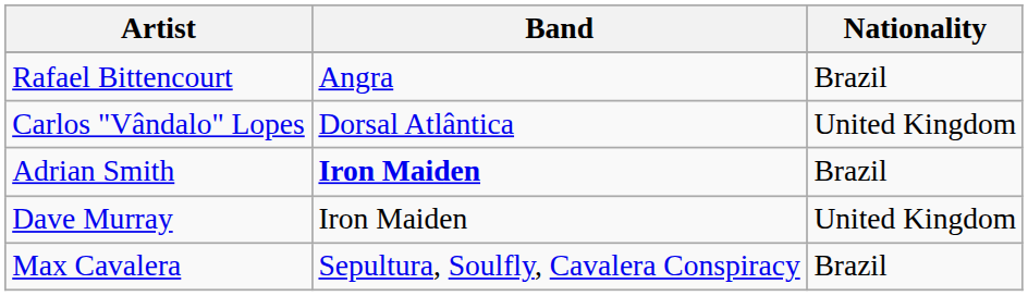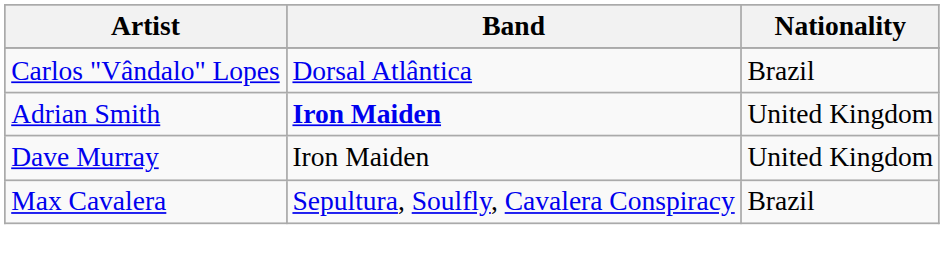- row: Rafael Bittencourt | Angra | Brazil
Carlos "Vândalo" Lopes | Nationality: United Kingdom -> Brazil
Adrian Smith | Nationality: Brazil -> United Kingdom
